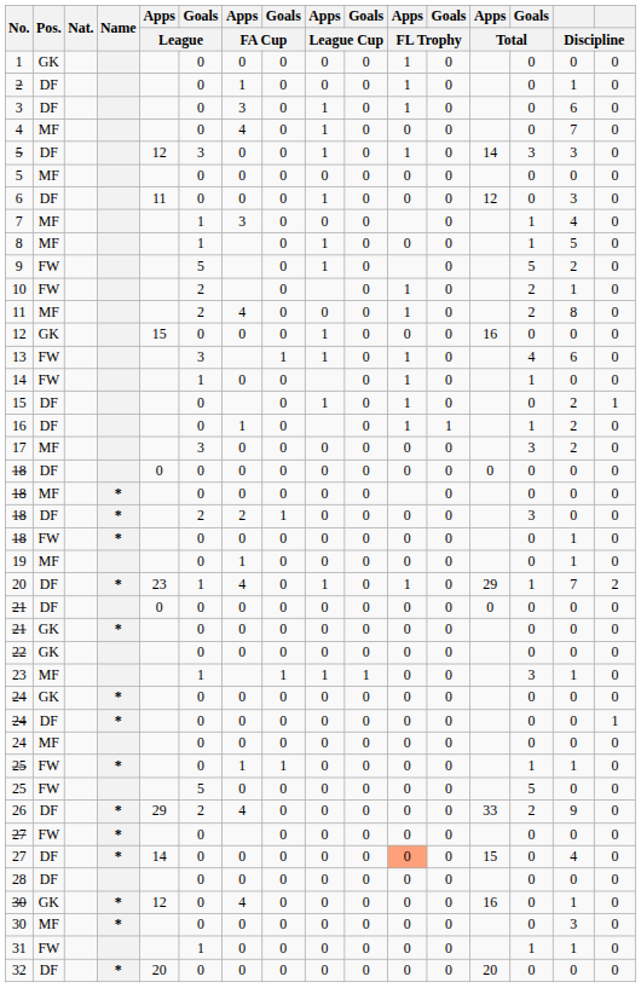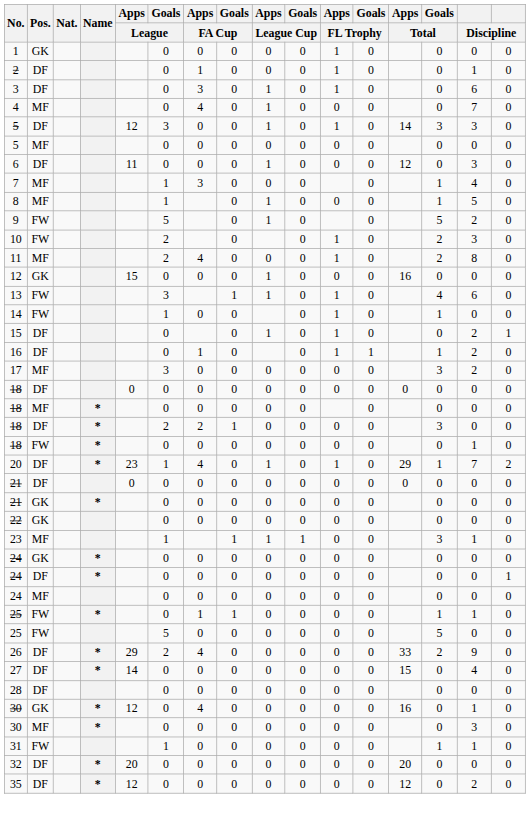10 | column 15: 1 -> 3
- row: 19 | MF | 0 | 1 | 0 | 0 | 0 | 0 | 0 | 0 | 1 | 0
- row: 27 | FW | * | 0 | 0 | 0 | 0 | 0 | 0 | 0 | 0 | 0
27 / DF | Apps / FL Trophy: lightsalmon background -> no background
+ row: 35 | DF | * | 12 | 0 | 0 | 0 | 0 | 0 | 0 | 0 | 12 | 0 | 2 | 0
